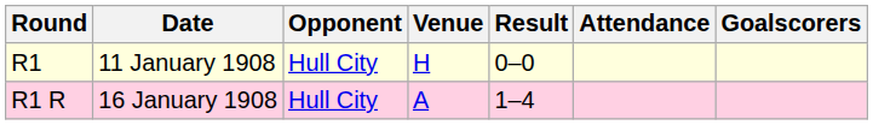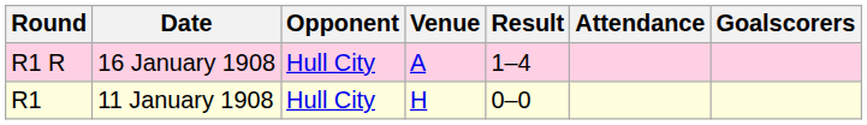rows swapped: R1 <-> R1 R
